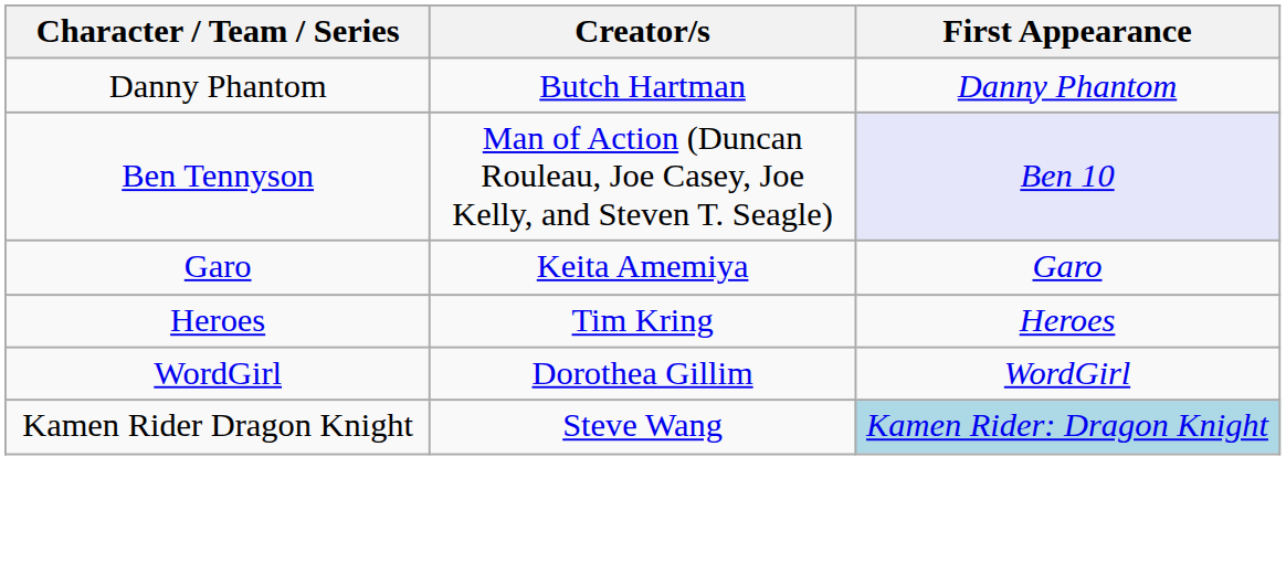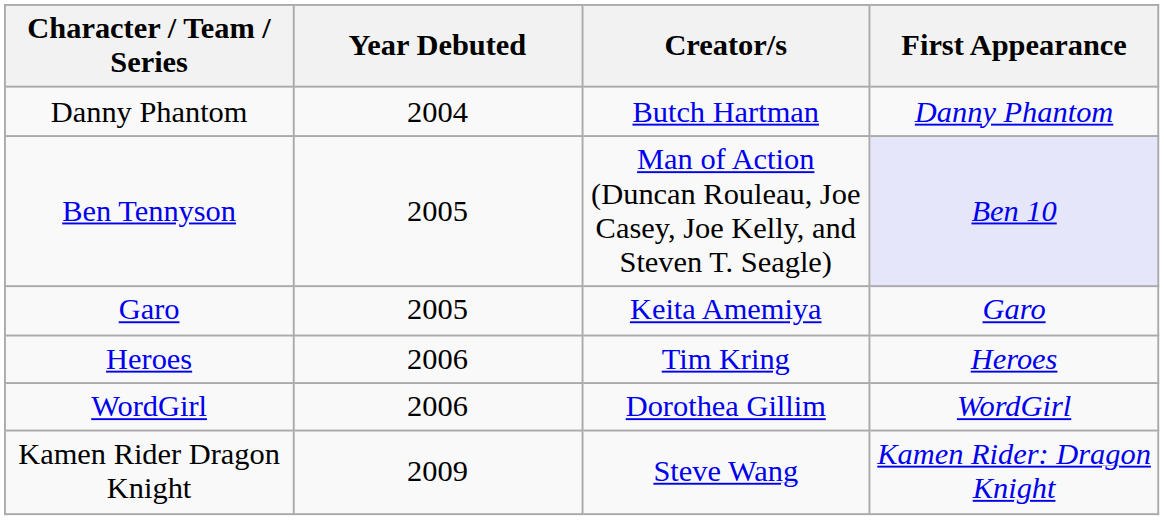+ column: Year Debuted | 2004 | 2005 | 2005 | 2006 | 2006 | 2009
Kamen Rider Dragon Knight | First Appearance: lightblue background -> no background
